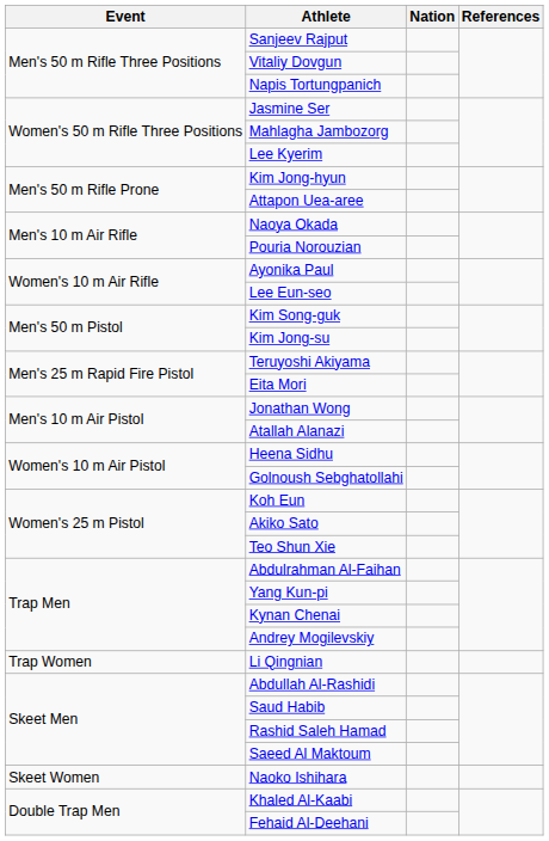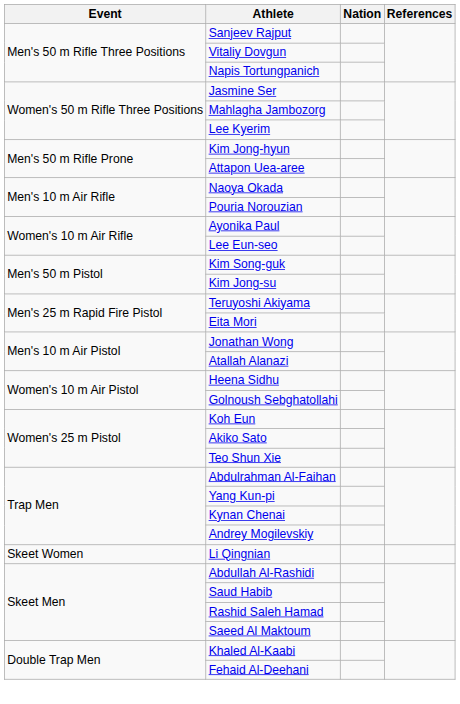Li Qingnian | Event: Trap Women -> Skeet Women
- row: Skeet Women | Naoko Ishihara
